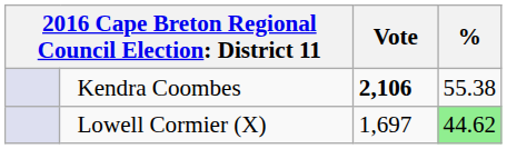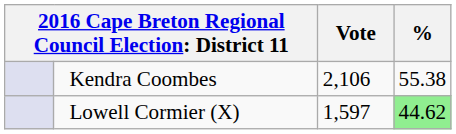Kendra Coombes | Vote: bold -> normal
Lowell Cormier (X) | Vote: 1,697 -> 1,597
